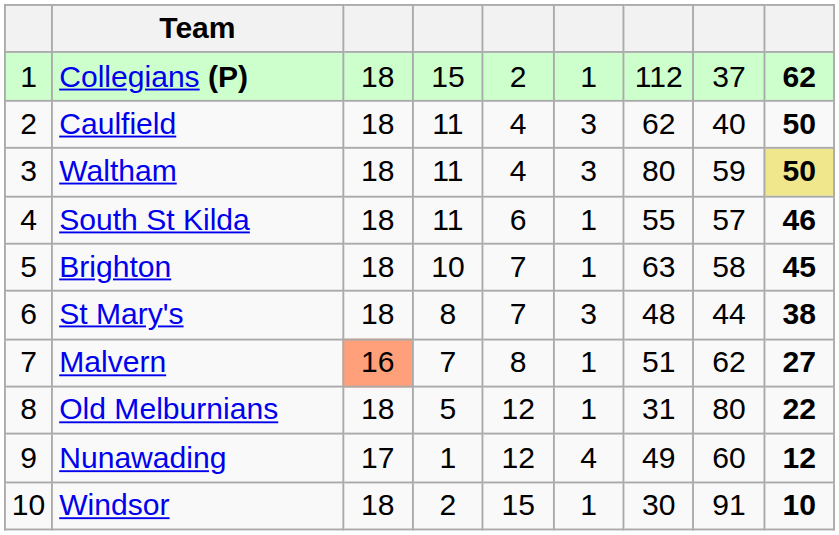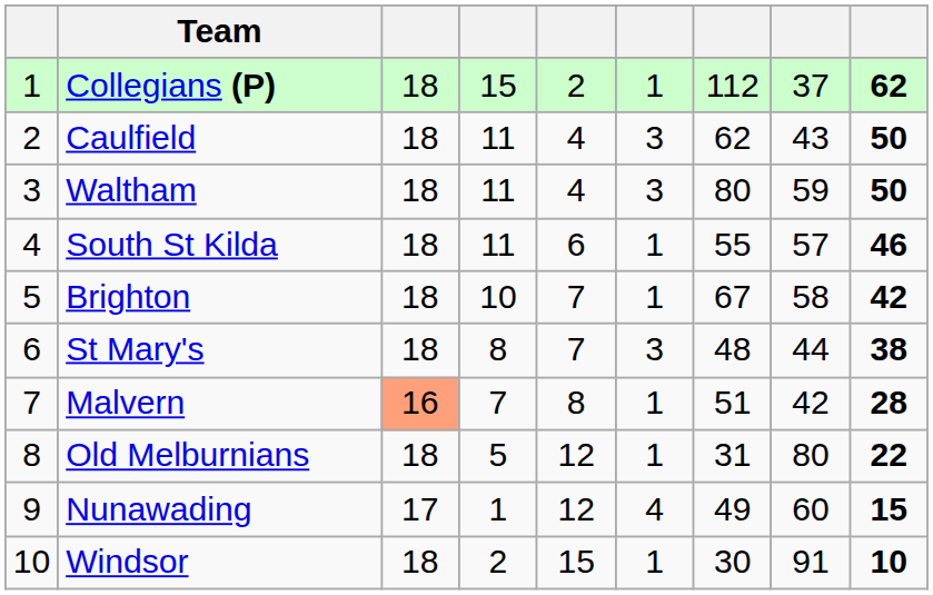Caulfield | column 8: 40 -> 43
Waltham | column 9: khaki background -> no background
Brighton | column 7: 63 -> 67
Brighton | column 9: 45 -> 42
Malvern | column 8: 62 -> 42
Malvern | column 9: 27 -> 28
Nunawading | column 9: 12 -> 15
